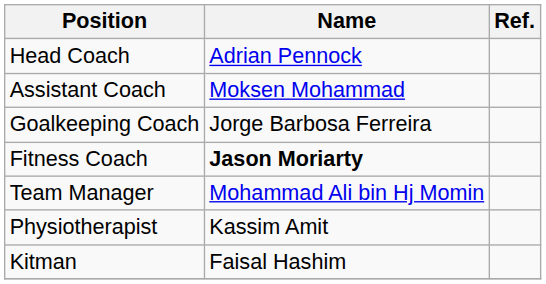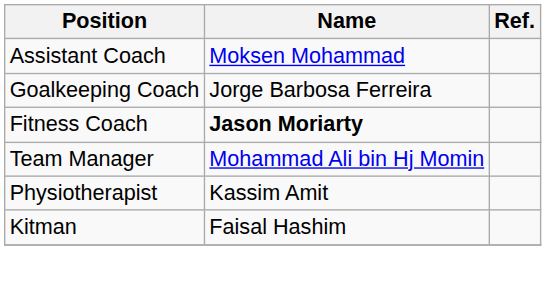- row: Head Coach | Adrian Pennock
